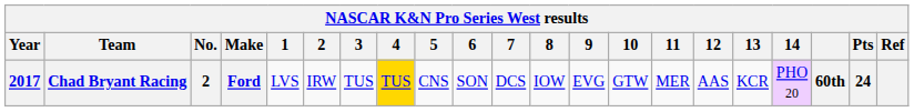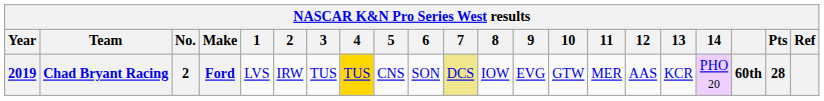Chad Bryant Racing | Year: 2017 -> 2019
Chad Bryant Racing | 7: no background -> khaki background
Chad Bryant Racing | Pts: 24 -> 28
